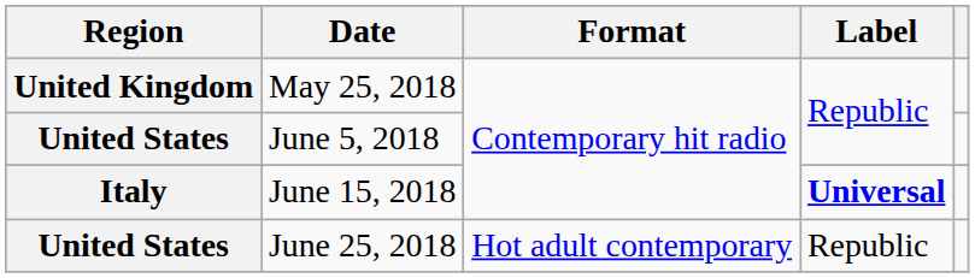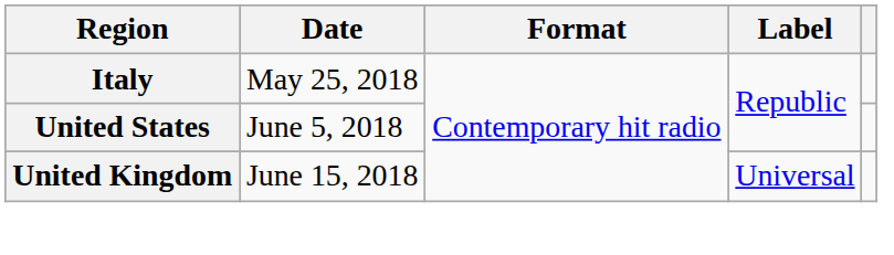May 25, 2018 | Region: United Kingdom -> Italy
June 15, 2018 | Region: Italy -> United Kingdom
June 15, 2018 | Label: bold -> normal
- row: United States | June 25, 2018 | Hot adult contemporary | Republic
